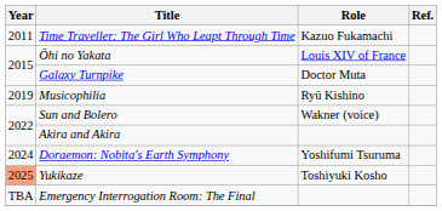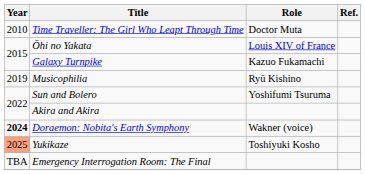Time Traveller: The Girl Who Leapt Through Time | Year: 2011 -> 2010
Time Traveller: The Girl Who Leapt Through Time | Role: Kazuo Fukamachi -> Doctor Muta
Galaxy Turnpike | Role: Doctor Muta -> Kazuo Fukamachi
Sun and Bolero | Role: Wakner (voice) -> Yoshifumi Tsuruma
Doraemon: Nobita's Earth Symphony | Year: normal -> bold
Doraemon: Nobita's Earth Symphony | Role: Yoshifumi Tsuruma -> Wakner (voice)
